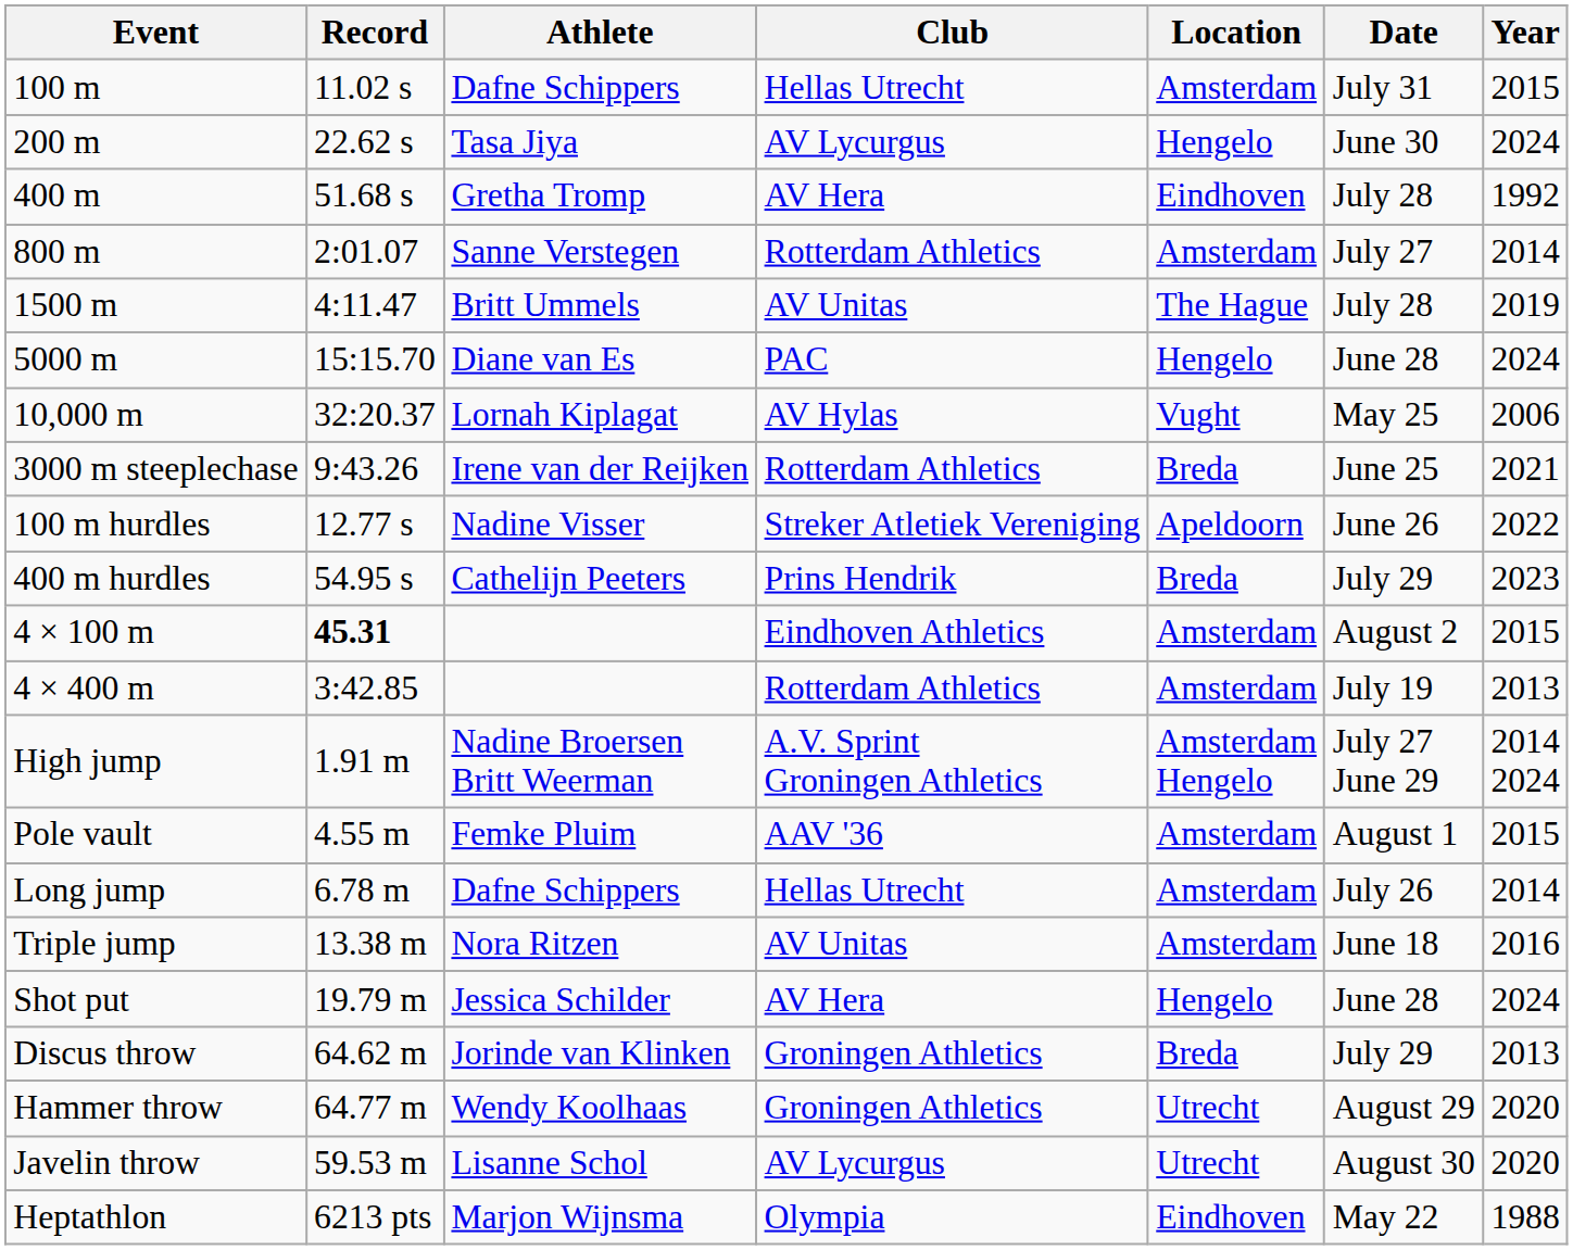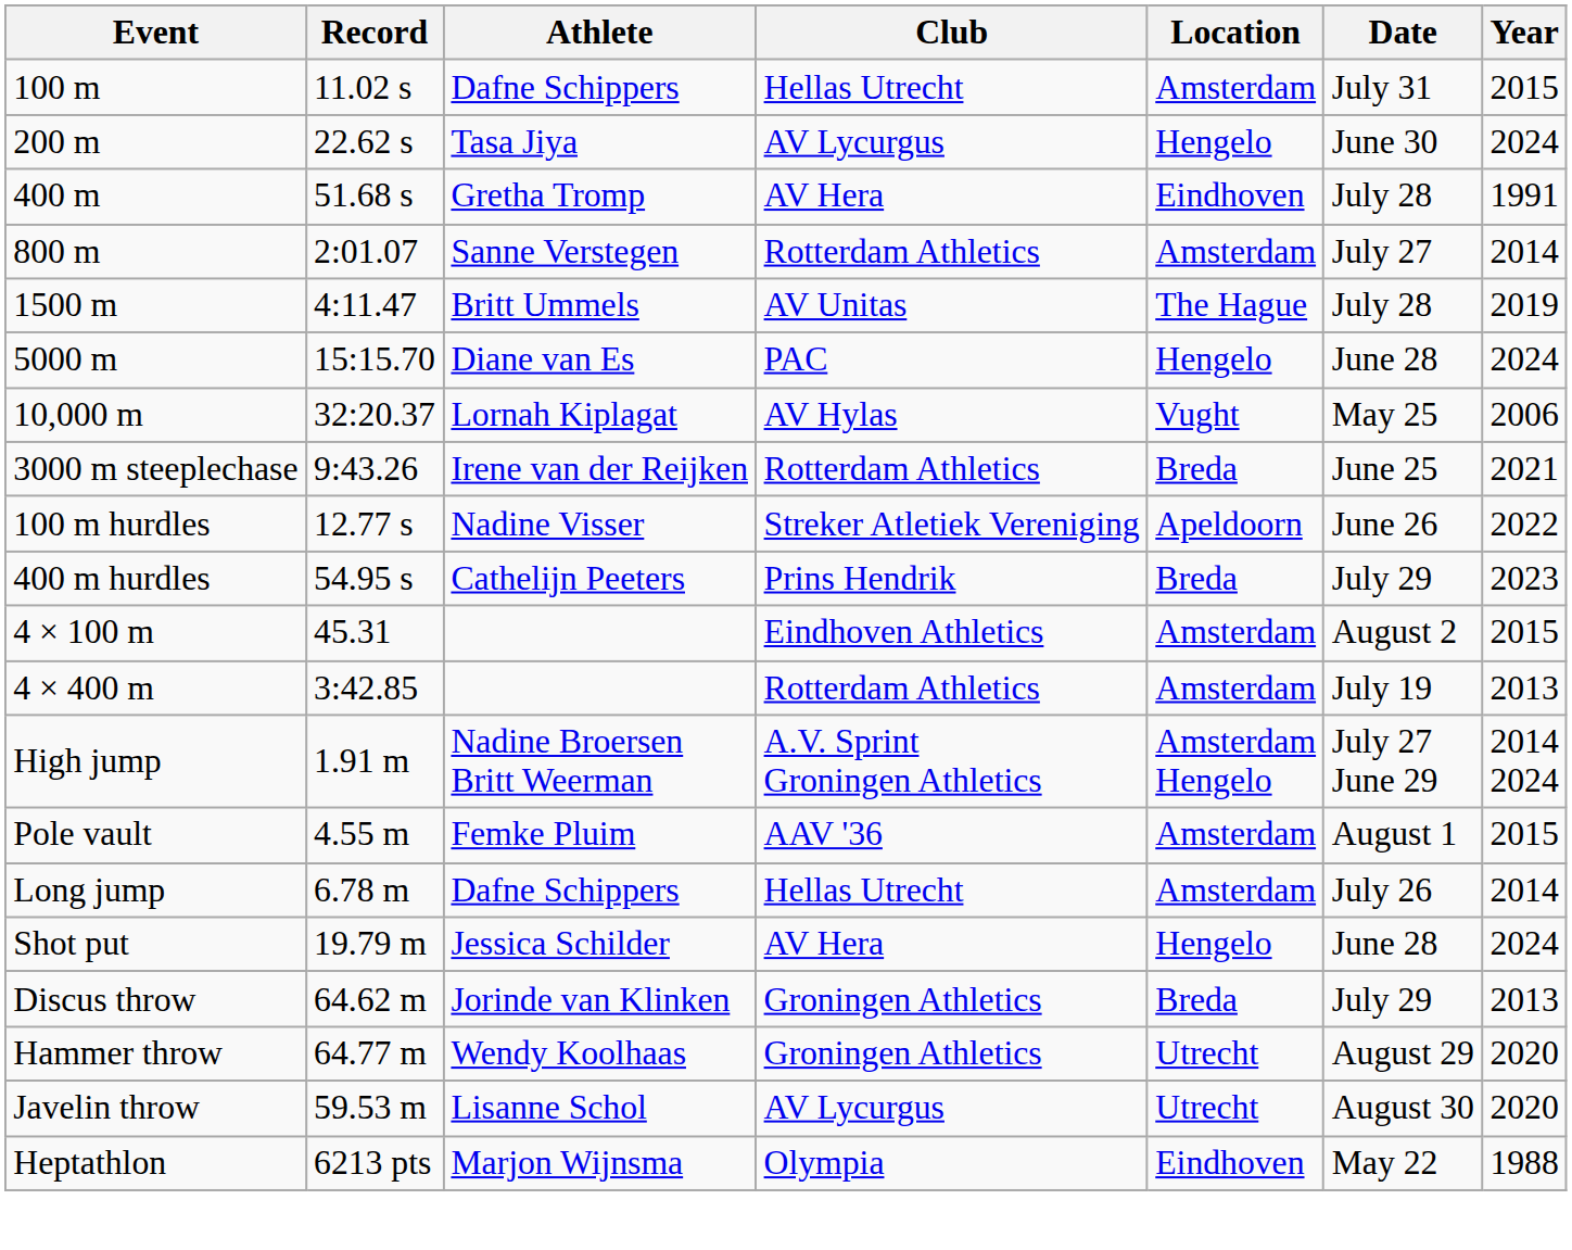400 m | Year: 1992 -> 1991
4 × 100 m | Record: bold -> normal
- row: Triple jump | 13.38 m | Nora Ritzen | AV Unitas | Amsterdam | June 18 | 2016
